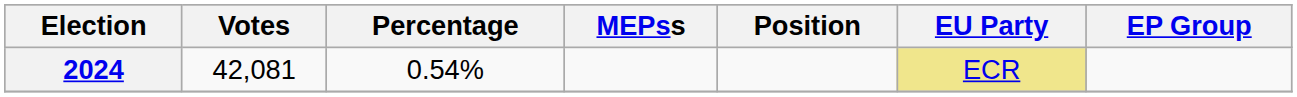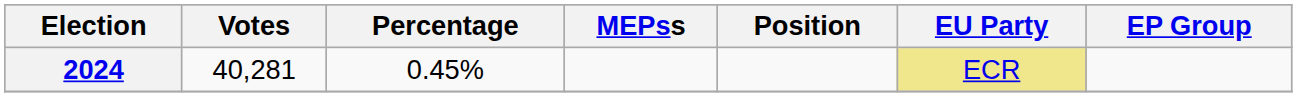2024 | Votes: 42,081 -> 40,281
2024 | Percentage: 0.54% -> 0.45%
